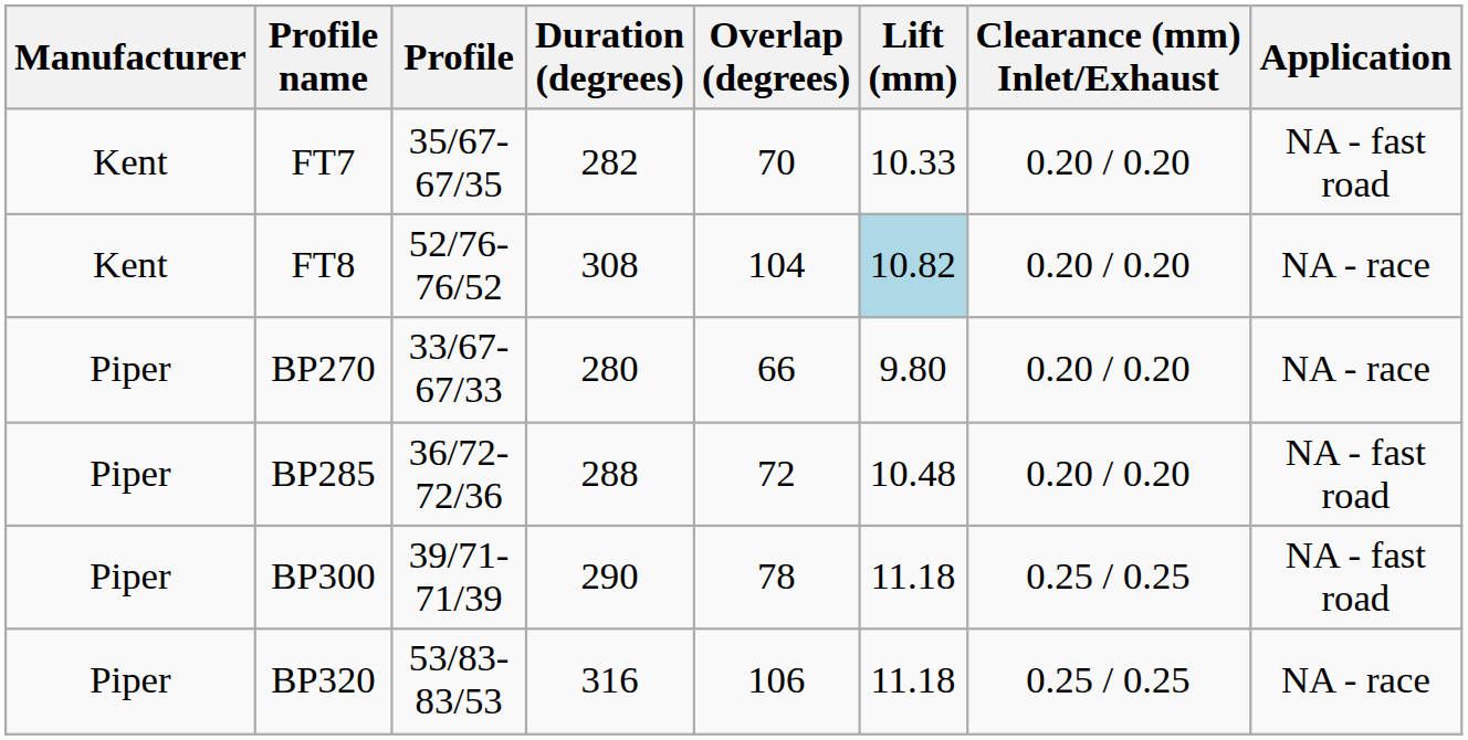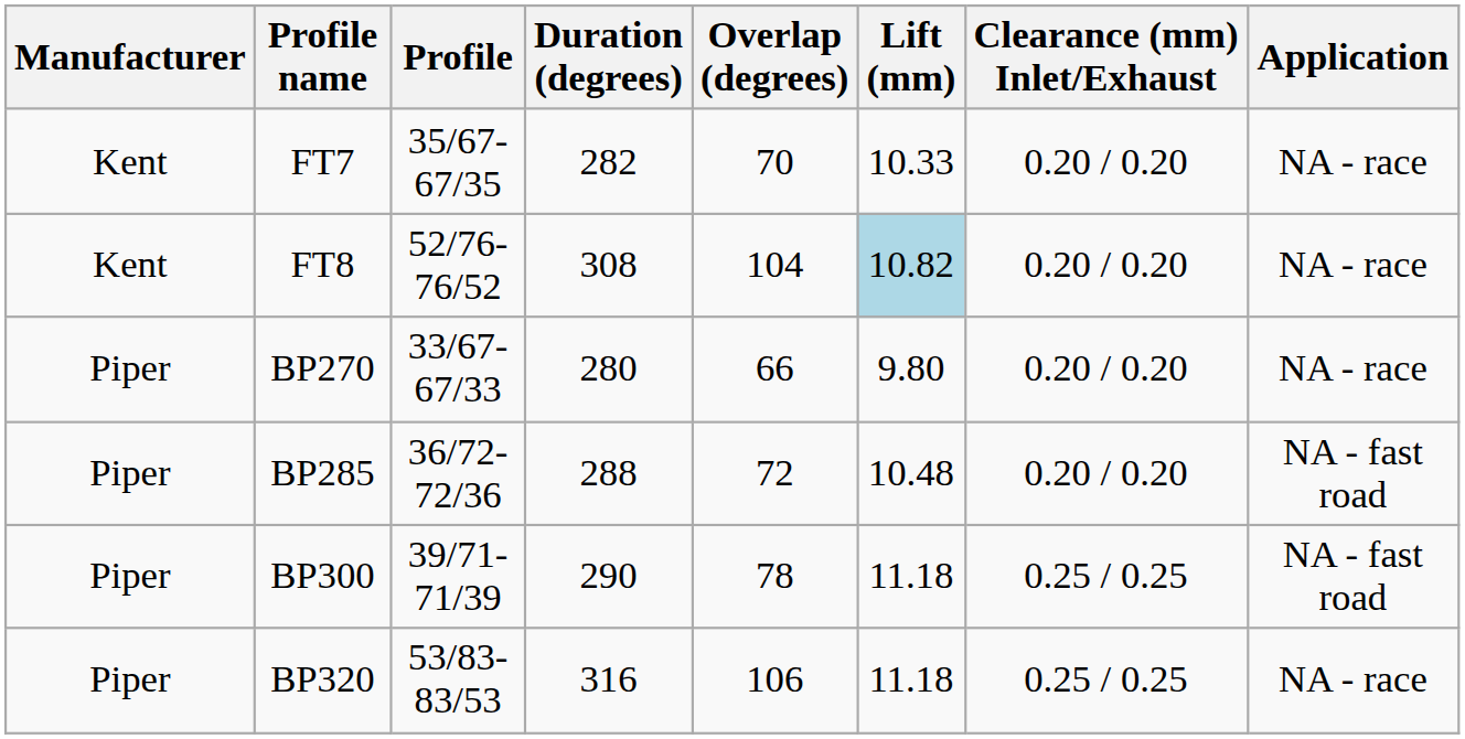FT7 | Application: NA - fast road -> NA - race
